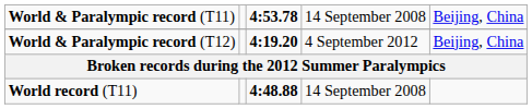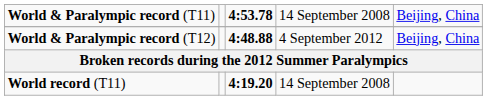World & Paralympic record (T12) | column 3: 4:19.20 -> 4:48.88
World record (T11) | column 3: 4:48.88 -> 4:19.20
